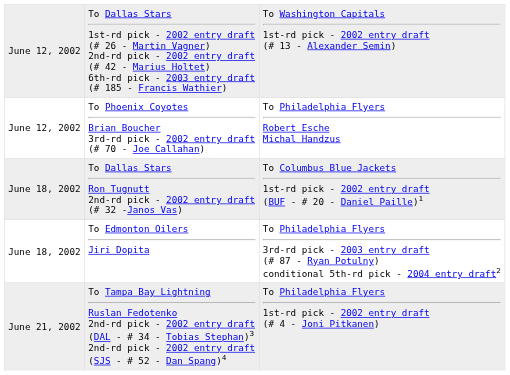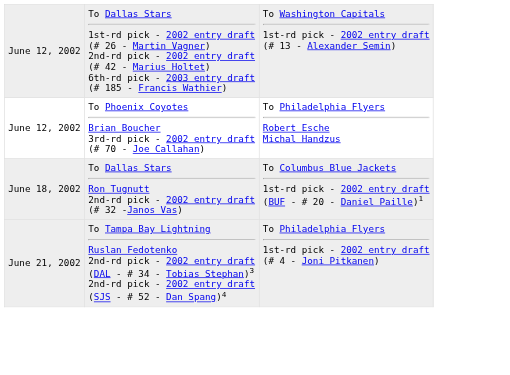- row: June 18, 2002 | To Edmonton Oilers Jiri Dopita | To Philadelphia Flyers 3rd-rd pick - 2003 entry draft (# 87 - Ryan Potulny) conditional 5th-rd pick - 2004 entry draft2
